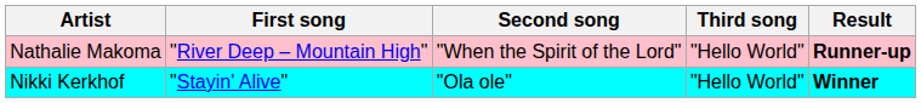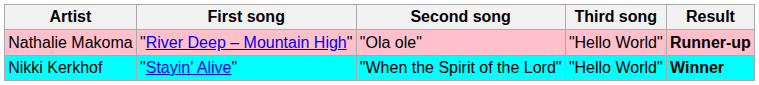Nathalie Makoma | Second song: "When the Spirit of the Lord" -> "Ola ole"
Nikki Kerkhof | Second song: "Ola ole" -> "When the Spirit of the Lord"
